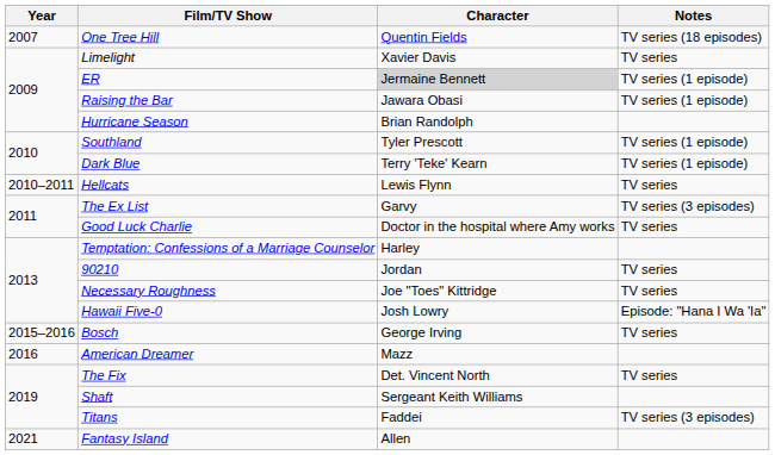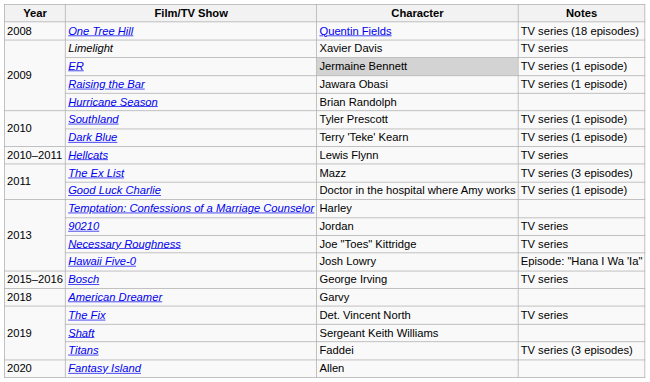One Tree Hill | Year: 2007 -> 2008
The Ex List | Character: Garvy -> Mazz
Good Luck Charlie | Notes: TV series -> TV series (1 episode)
American Dreamer | Year: 2016 -> 2018
American Dreamer | Character: Mazz -> Garvy
Fantasy Island | Year: 2021 -> 2020
